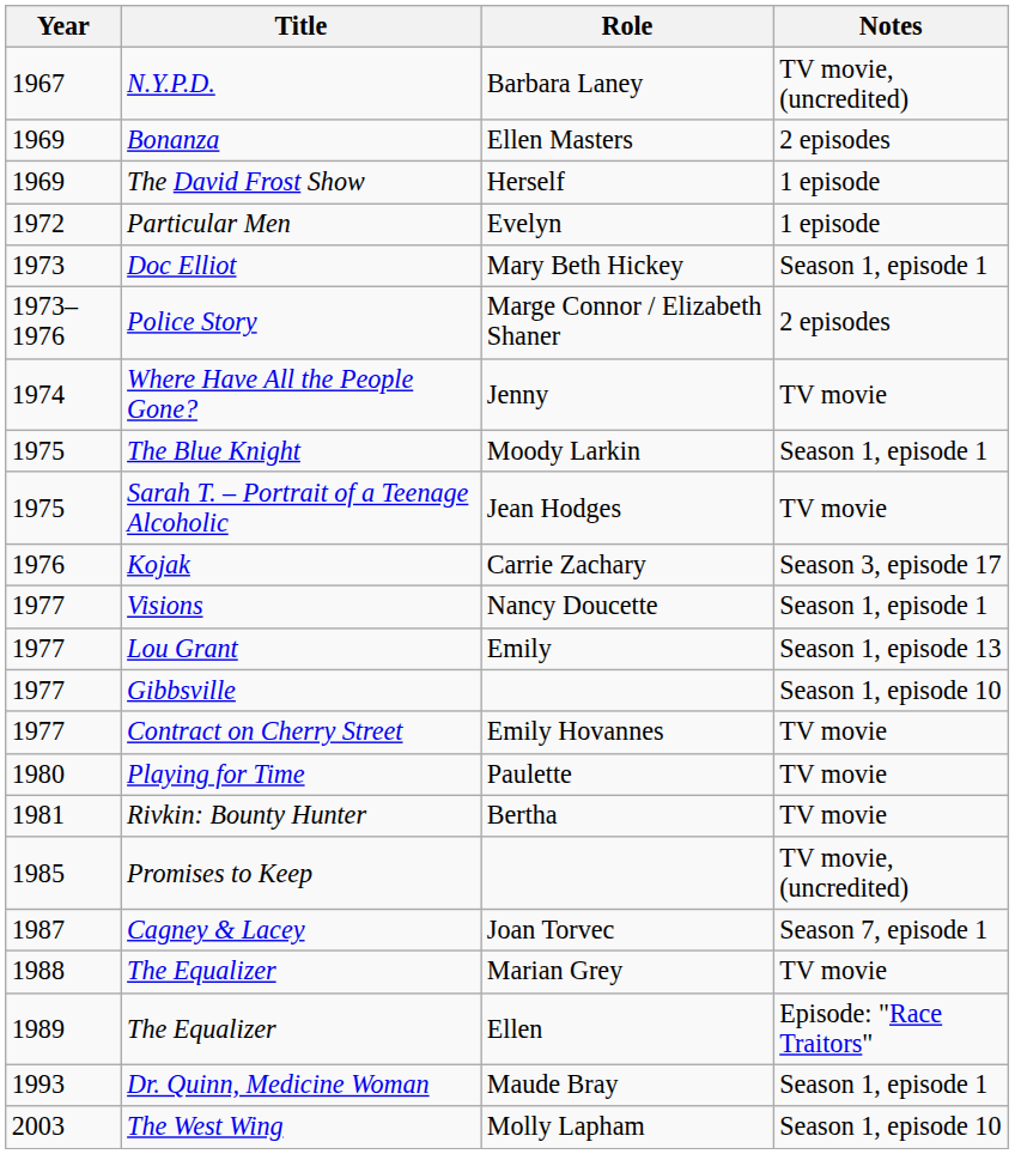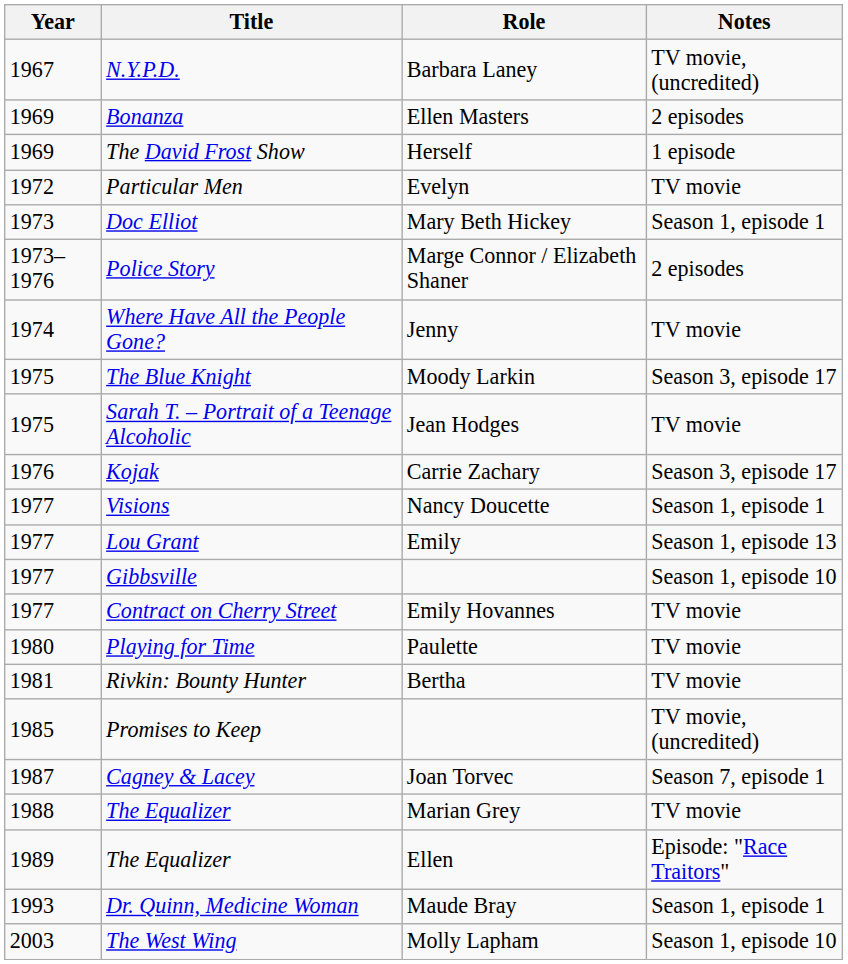Particular Men | Notes: 1 episode -> TV movie
The Blue Knight | Notes: Season 1, episode 1 -> Season 3, episode 17
